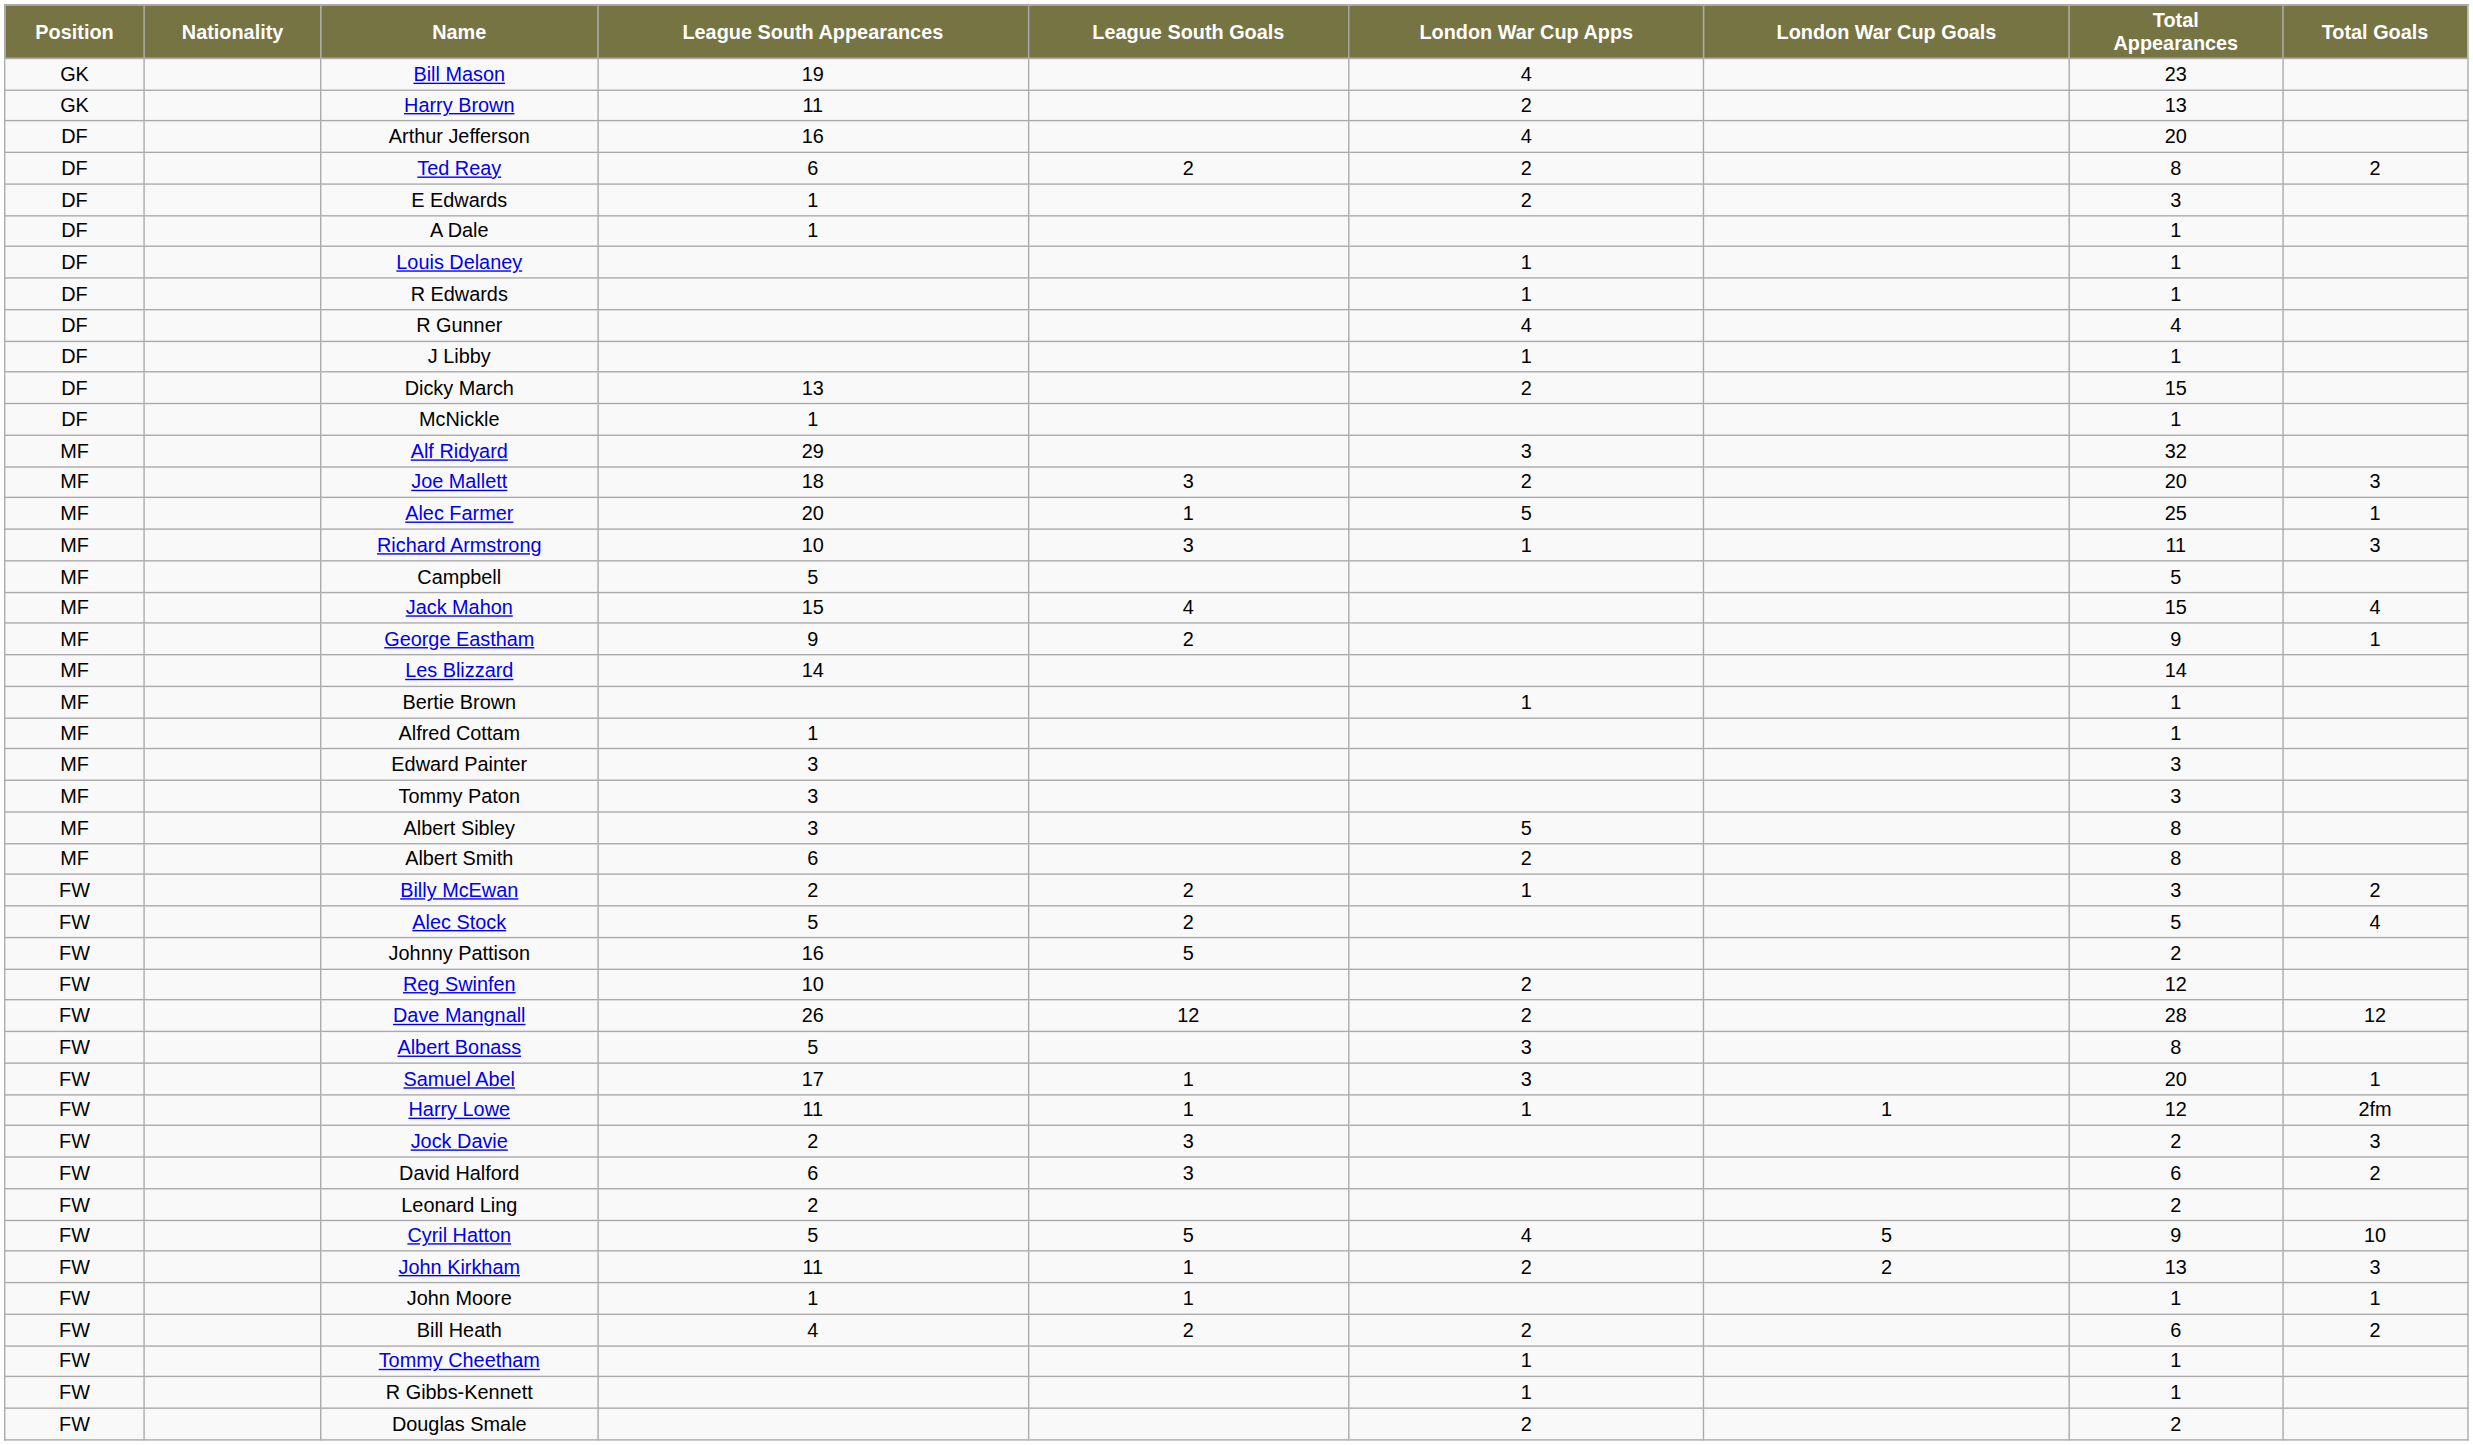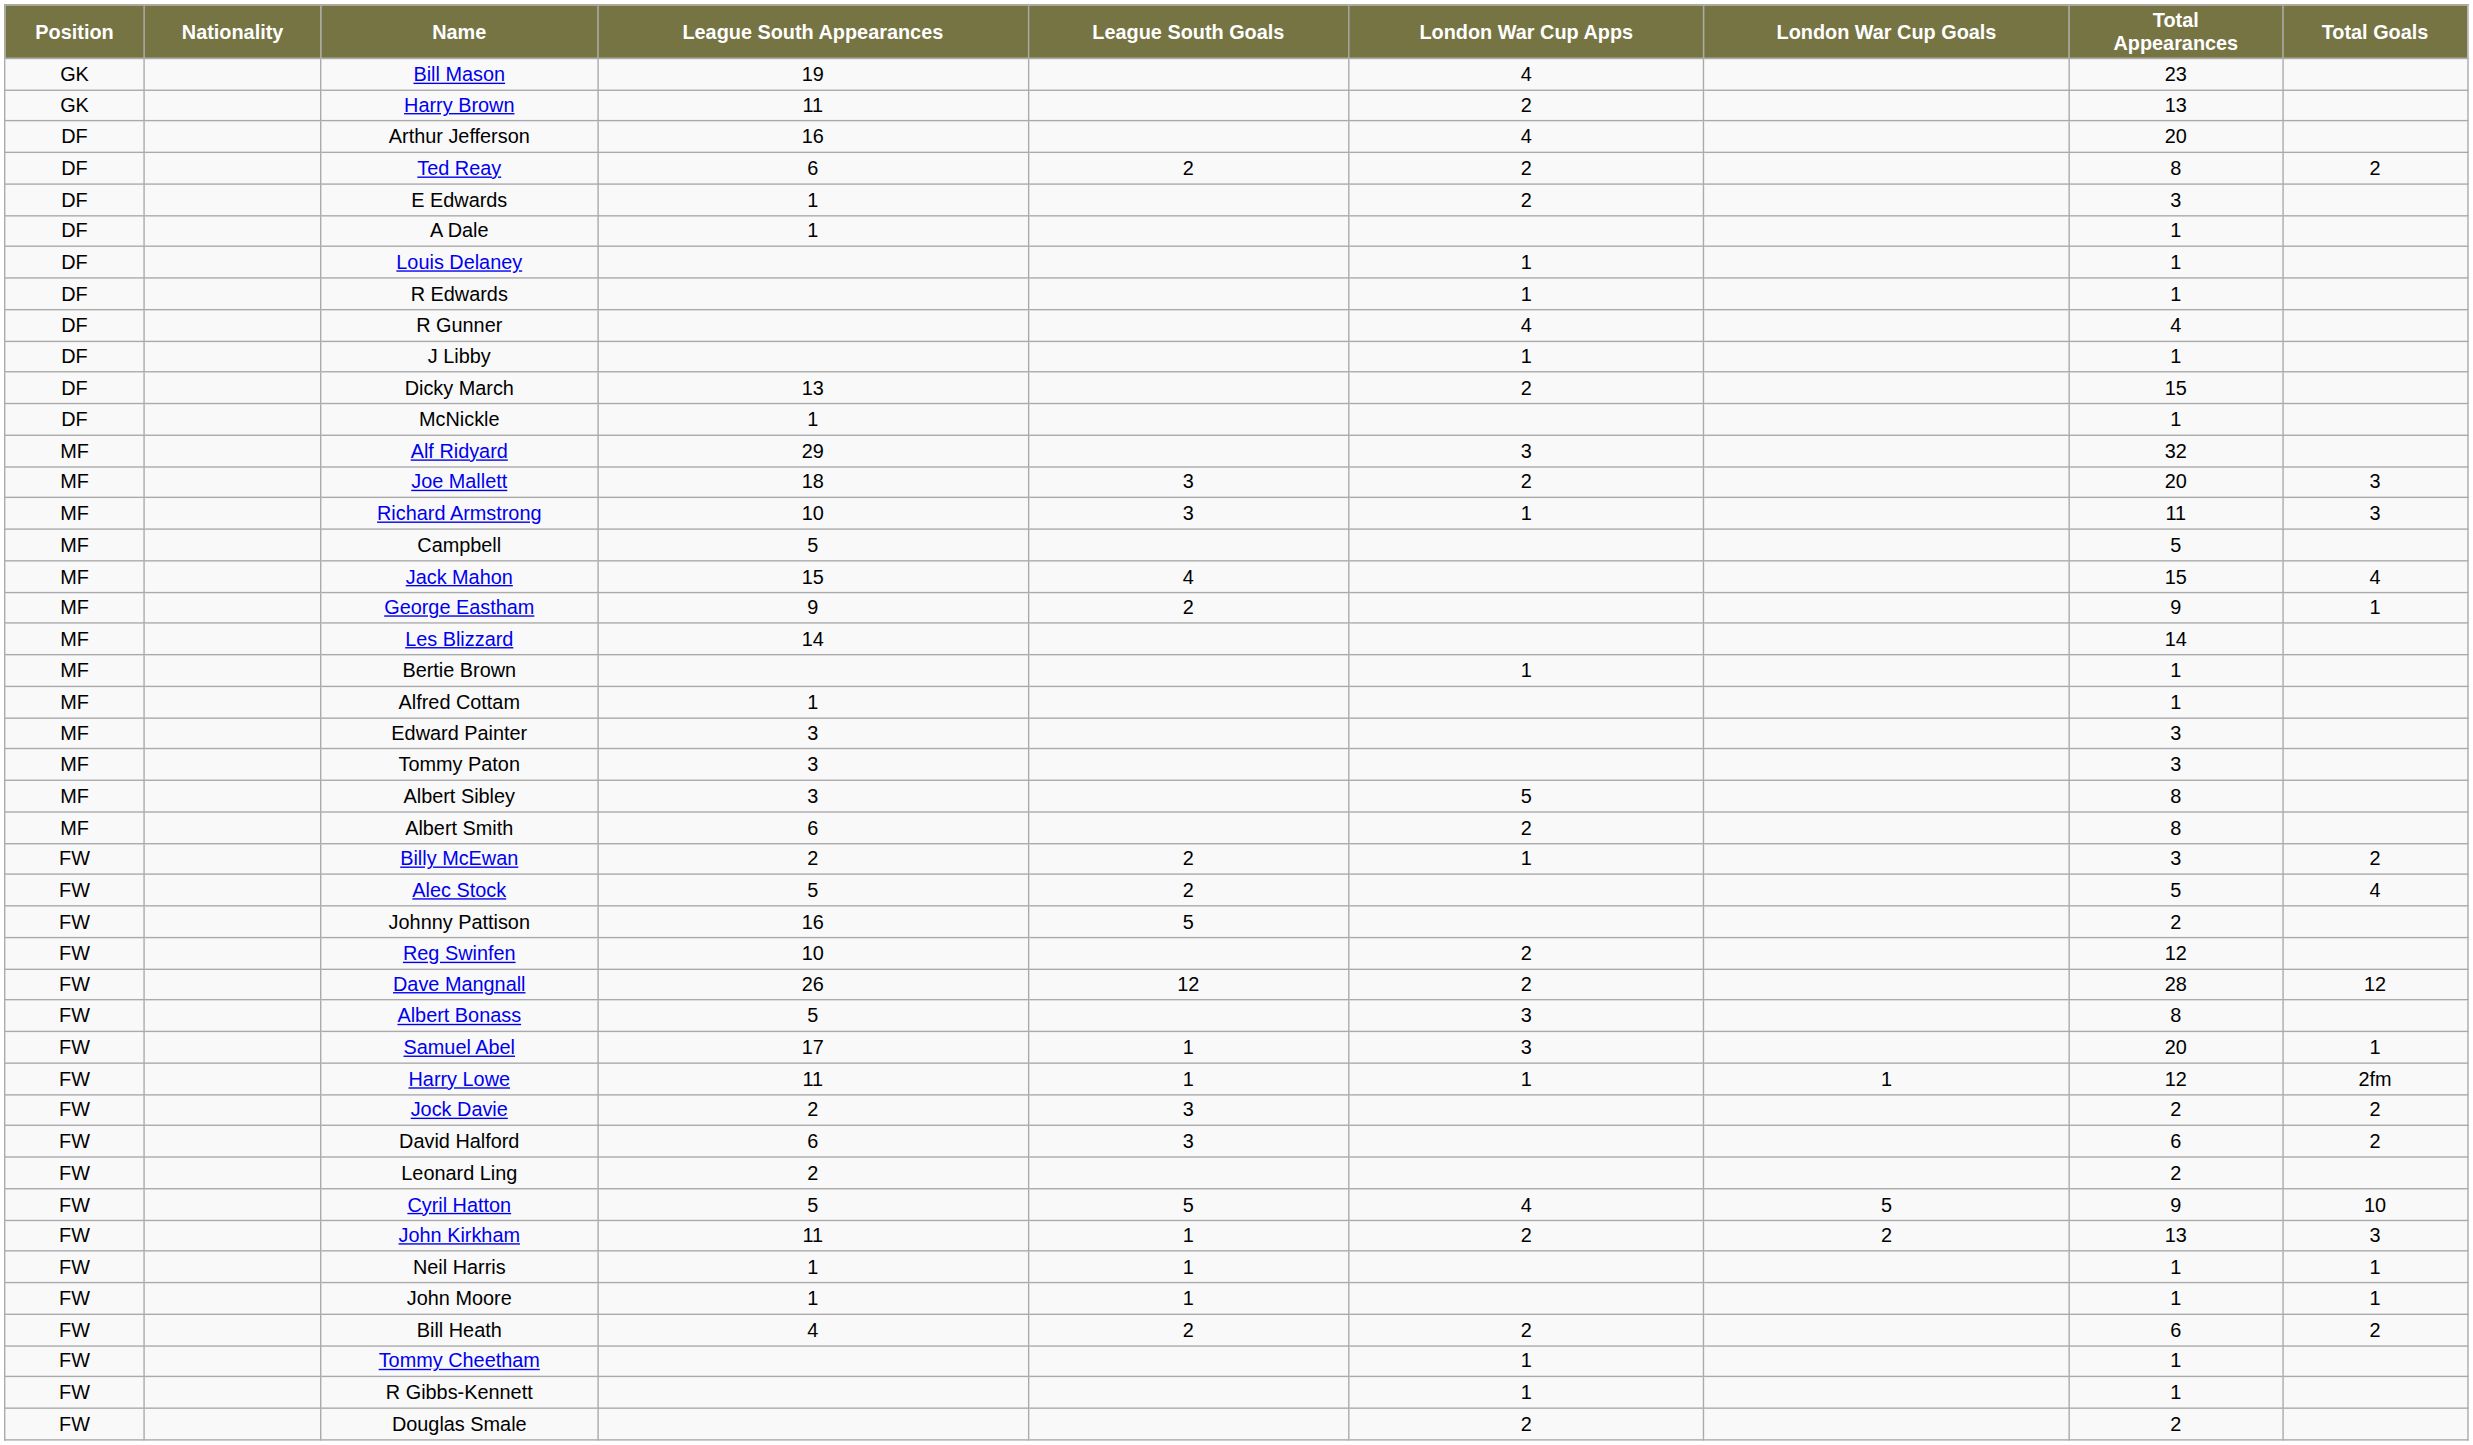- row: MF | Alec Farmer | 20 | 1 | 5 | 25 | 1
Jock Davie | Total Goals: 3 -> 2
+ row: FW | Neil Harris | 1 | 1 | 1 | 1
